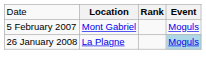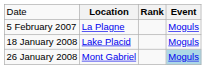5 February 2007 | column 2: Mont Gabriel -> La Plagne
+ row: 18 January 2008 | Lake Placid | Moguls
26 January 2008 | column 2: La Plagne -> Mont Gabriel
